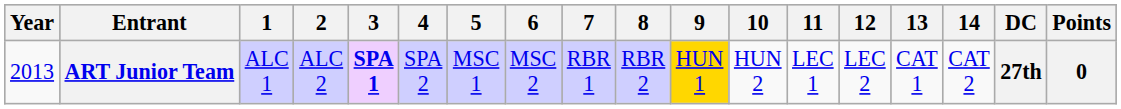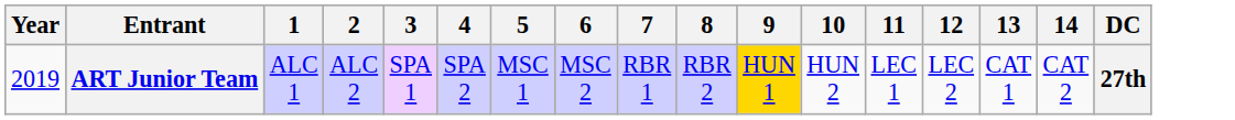- column: Points | 0
ART Junior Team | Year: 2013 -> 2019
ART Junior Team | 3: bold -> normal
